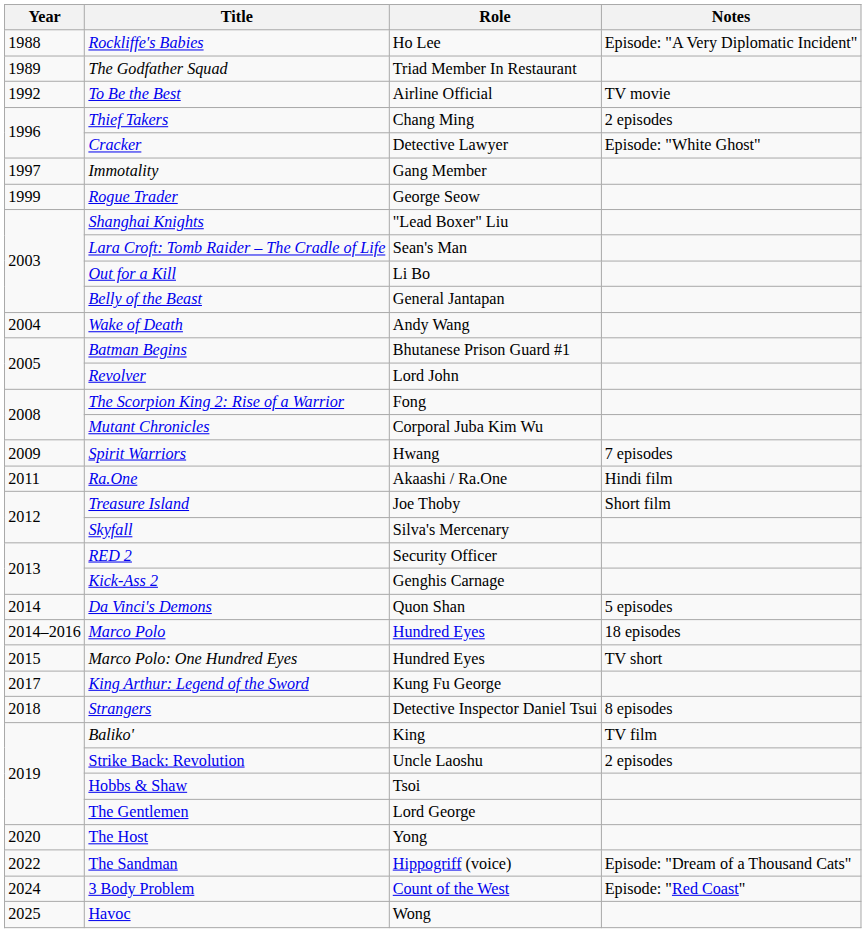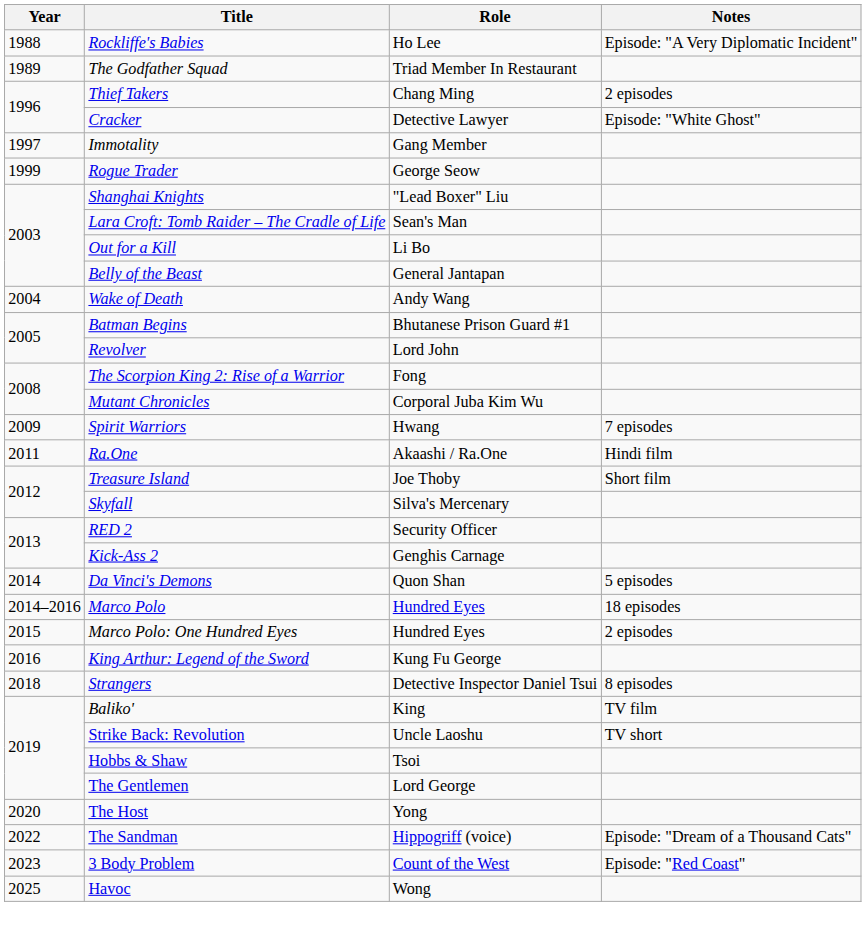- row: 1992 | To Be the Best | Airline Official | TV movie
Marco Polo: One Hundred Eyes | Notes: TV short -> 2 episodes
King Arthur: Legend of the Sword | Year: 2017 -> 2016
Strike Back: Revolution | Notes: 2 episodes -> TV short
3 Body Problem | Year: 2024 -> 2023
